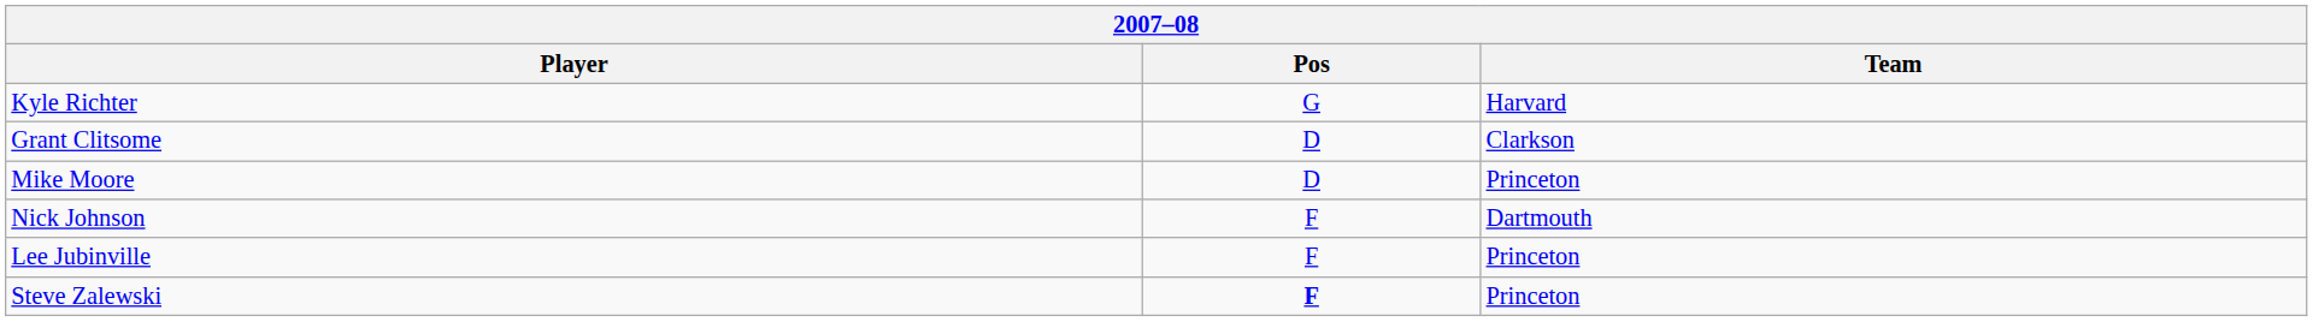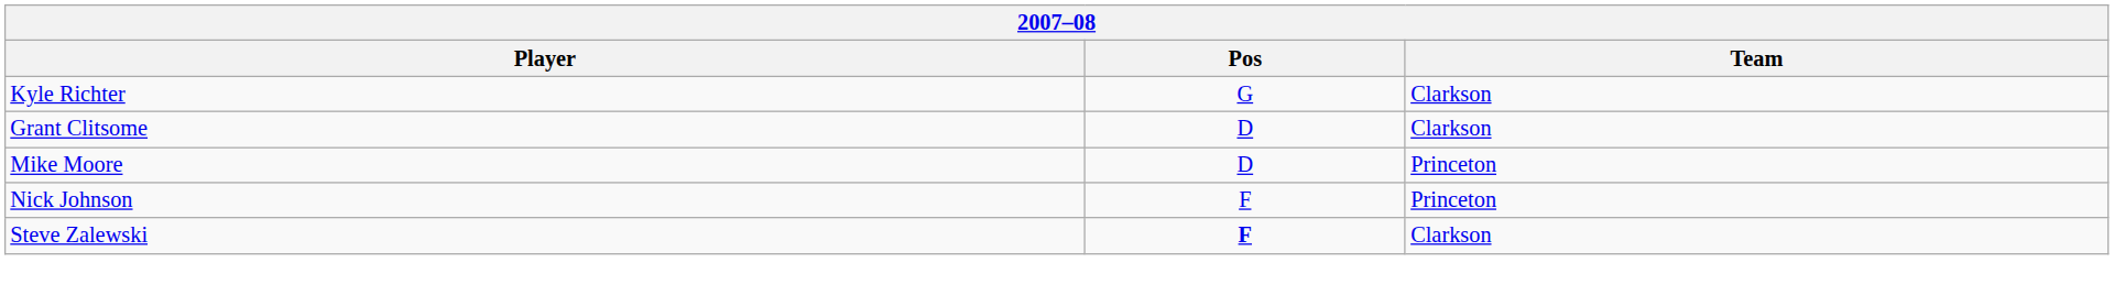Kyle Richter | Team: Harvard -> Clarkson
Nick Johnson | Team: Dartmouth -> Princeton
- row: Lee Jubinville | F | Princeton
Steve Zalewski | Team: Princeton -> Clarkson
